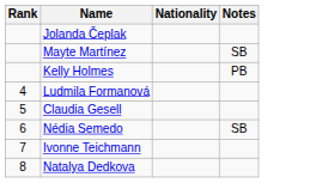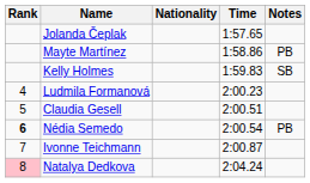+ column: Time | 1:57.65 | 1:58.86 | 1:59.83 | 2:00.23 | 2:00.51 | 2:00.54 | 2:00.87 | 2:04.24
Mayte Martínez | Notes: SB -> PB
Kelly Holmes | Notes: PB -> SB
Nédia Semedo | Rank: normal -> bold
Nédia Semedo | Notes: SB -> PB
Natalya Dedkova | Rank: no background -> pink background
